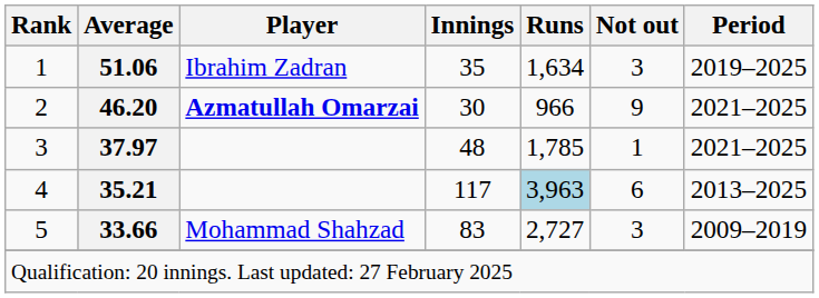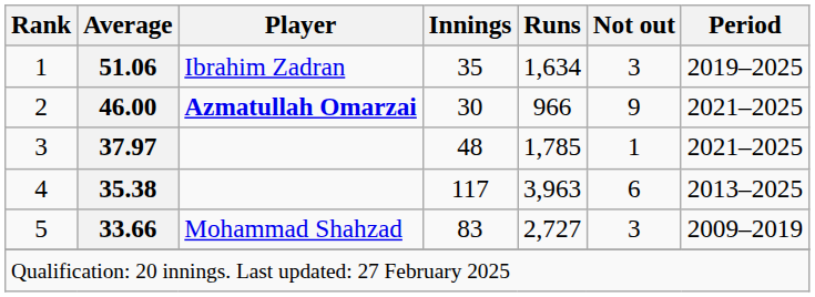2 | Average: 46.20 -> 46.00
4 | Average: 35.21 -> 35.38
4 | Runs: lightblue background -> no background
